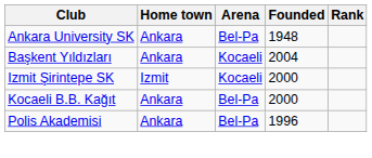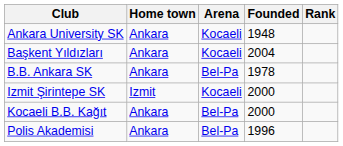Ankara University SK | Arena: Bel-Pa -> Kocaeli
+ row: B.B. Ankara SK | Ankara | Bel-Pa | 1978
